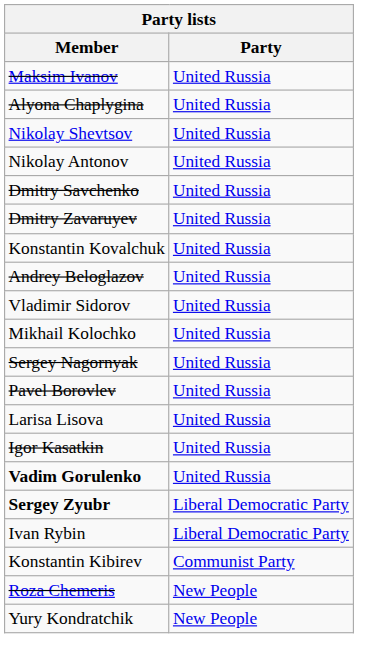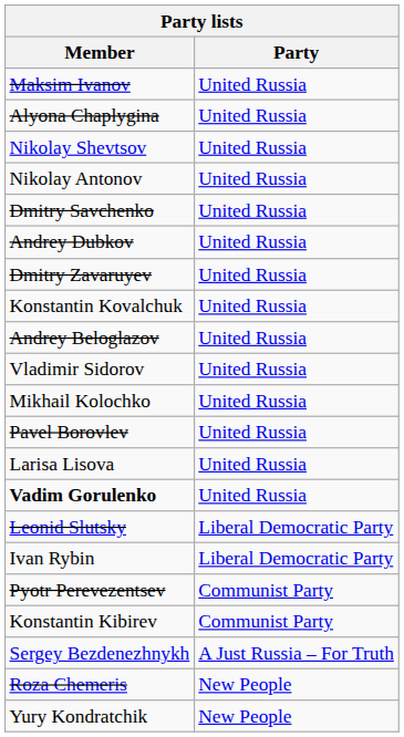+ row: Andrey Dubkov | United Russia
- row: Sergey Nagornyak | United Russia
- row: Igor Kasatkin | United Russia
+ row: Leonid Slutsky | Liberal Democratic Party
- row: Sergey Zyubr | Liberal Democratic Party
+ row: Pyotr Perevezentsev | Communist Party
+ row: Sergey Bezdenezhnykh | A Just Russia – For Truth
